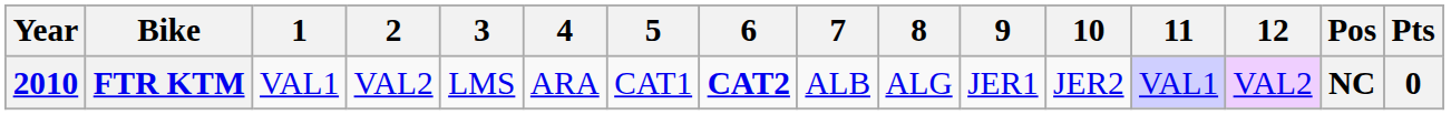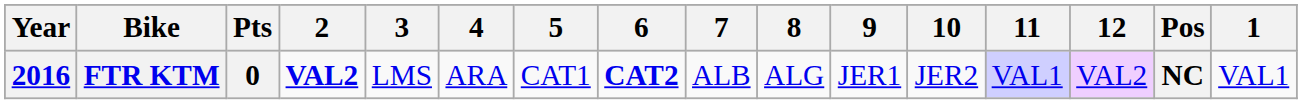columns swapped: 1 <-> Pts
FTR KTM | Year: 2010 -> 2016
FTR KTM | 2: normal -> bold
